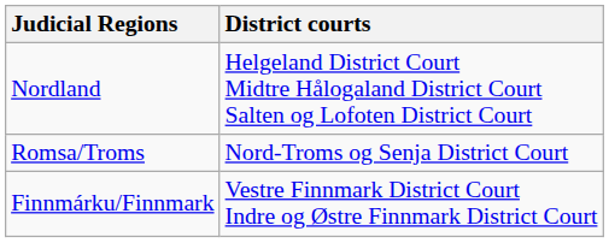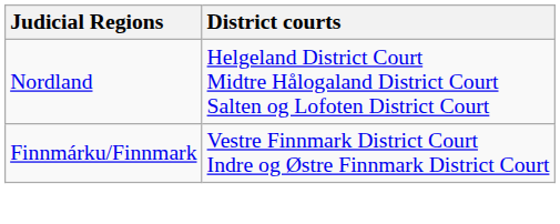- row: Romsa/Troms | Nord-Troms og Senja District Court
